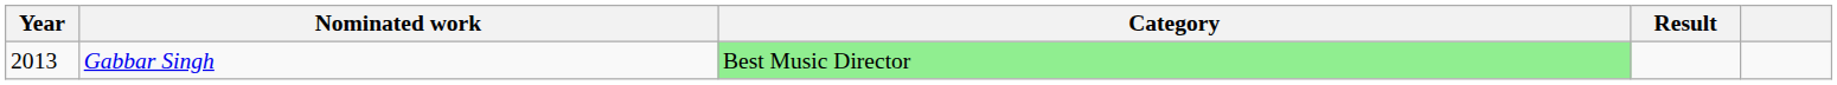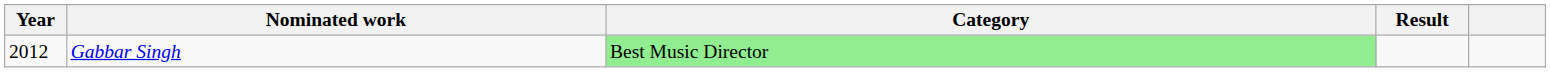Gabbar Singh | Year: 2013 -> 2012
